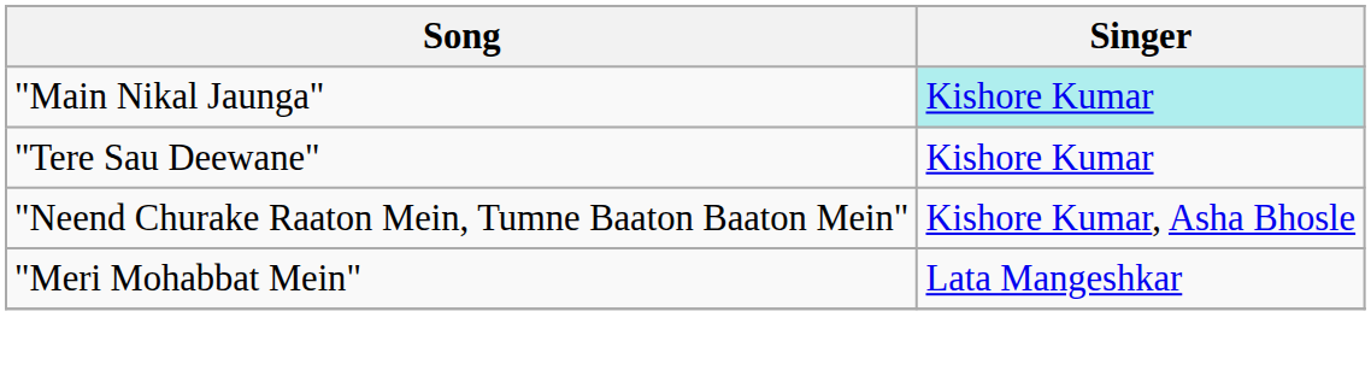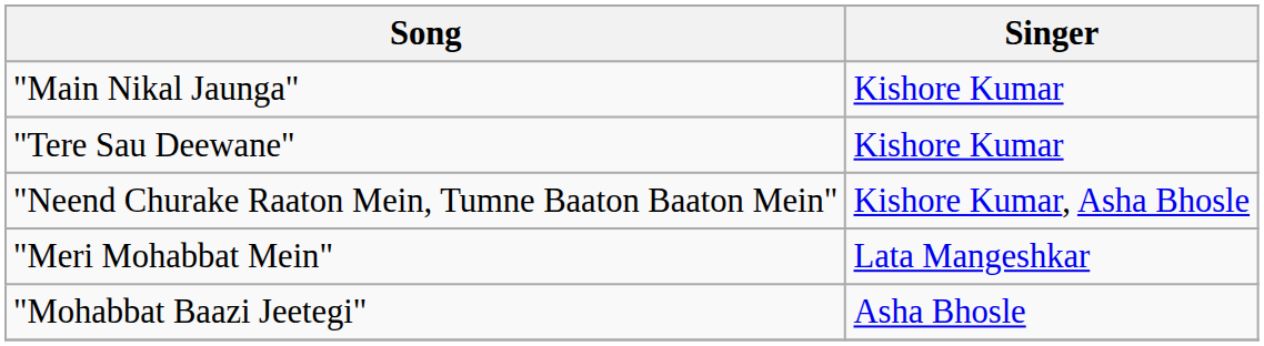"Main Nikal Jaunga" | Singer: paleturquoise background -> no background
+ row: "Mohabbat Baazi Jeetegi" | Asha Bhosle
